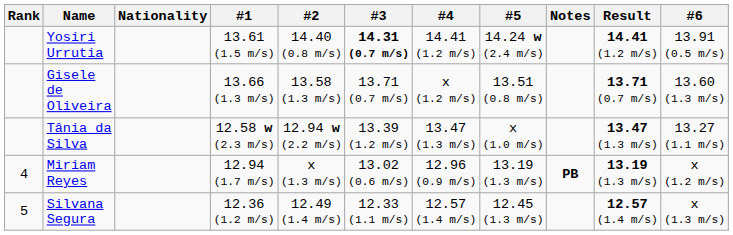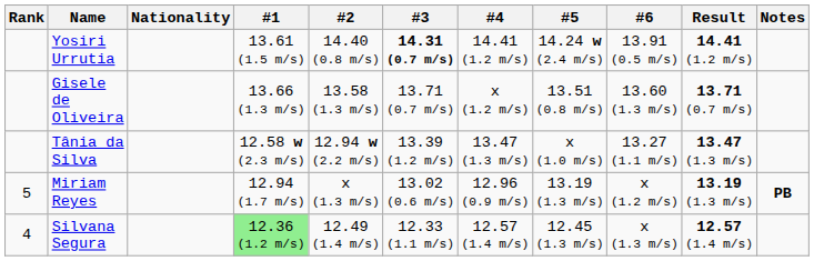columns swapped: #6 <-> Notes
Miriam Reyes | Rank: 4 -> 5
Silvana Segura | Rank: 5 -> 4
Silvana Segura | #1: no background -> lightgreen background
